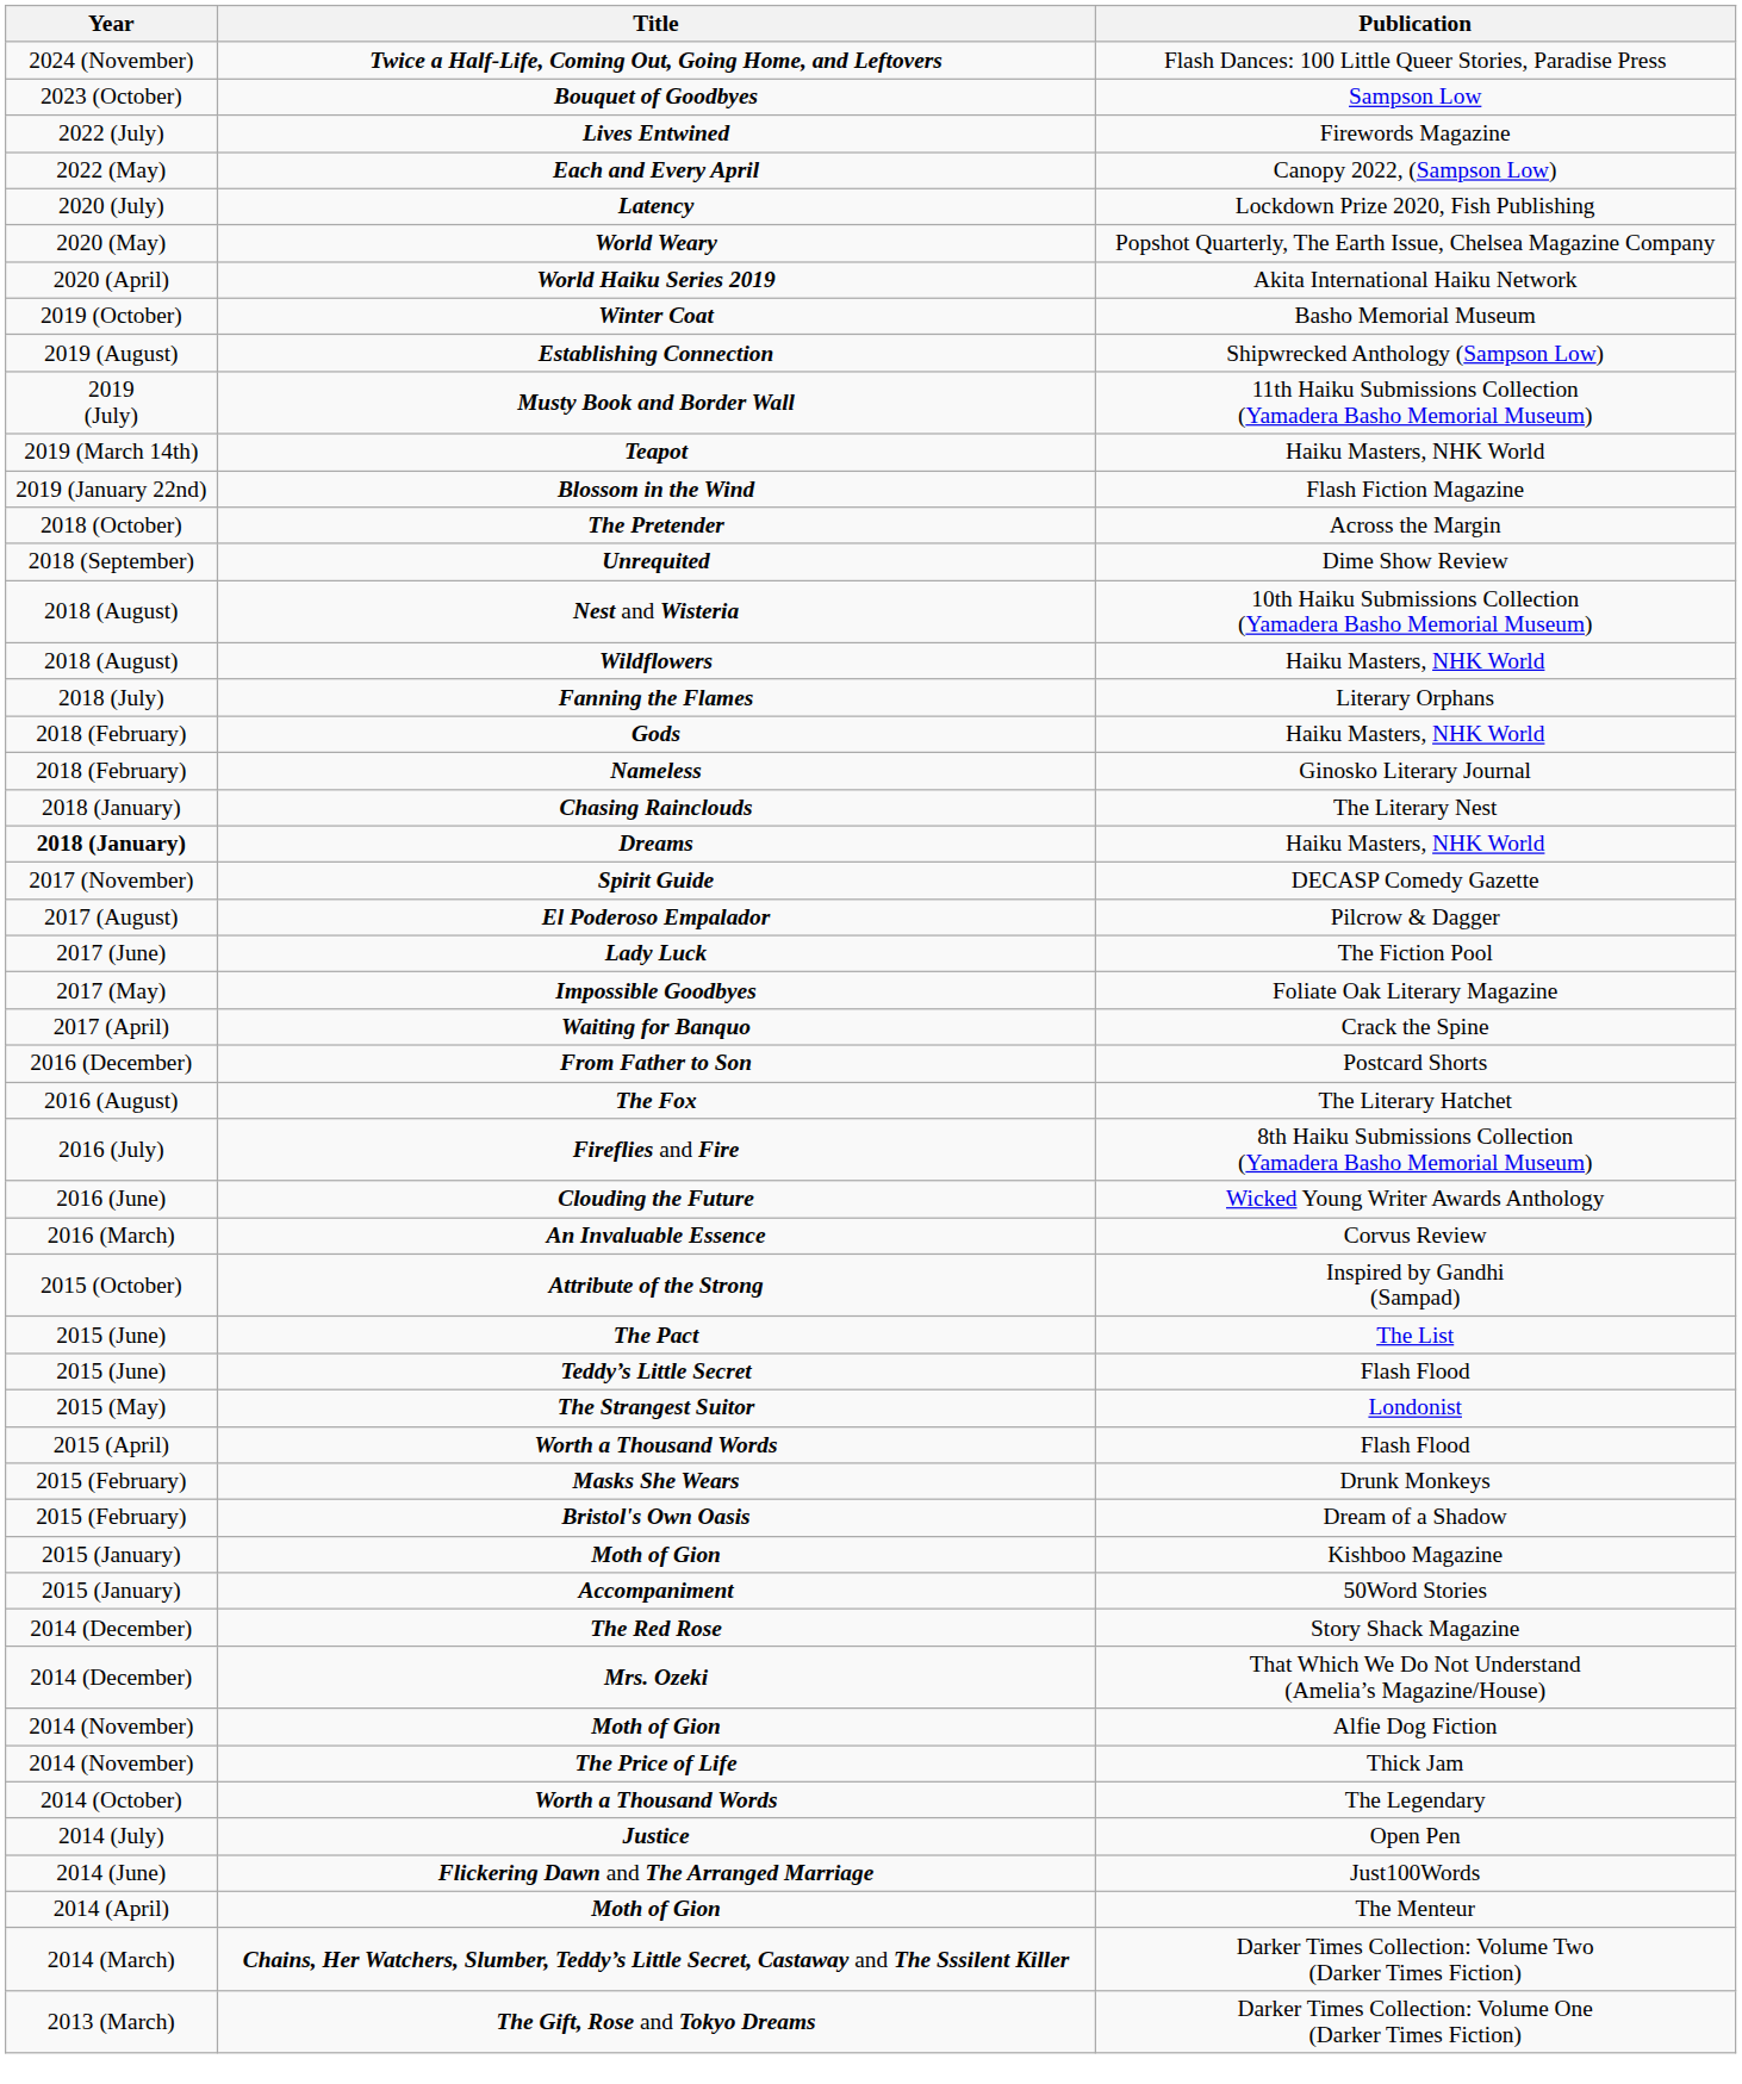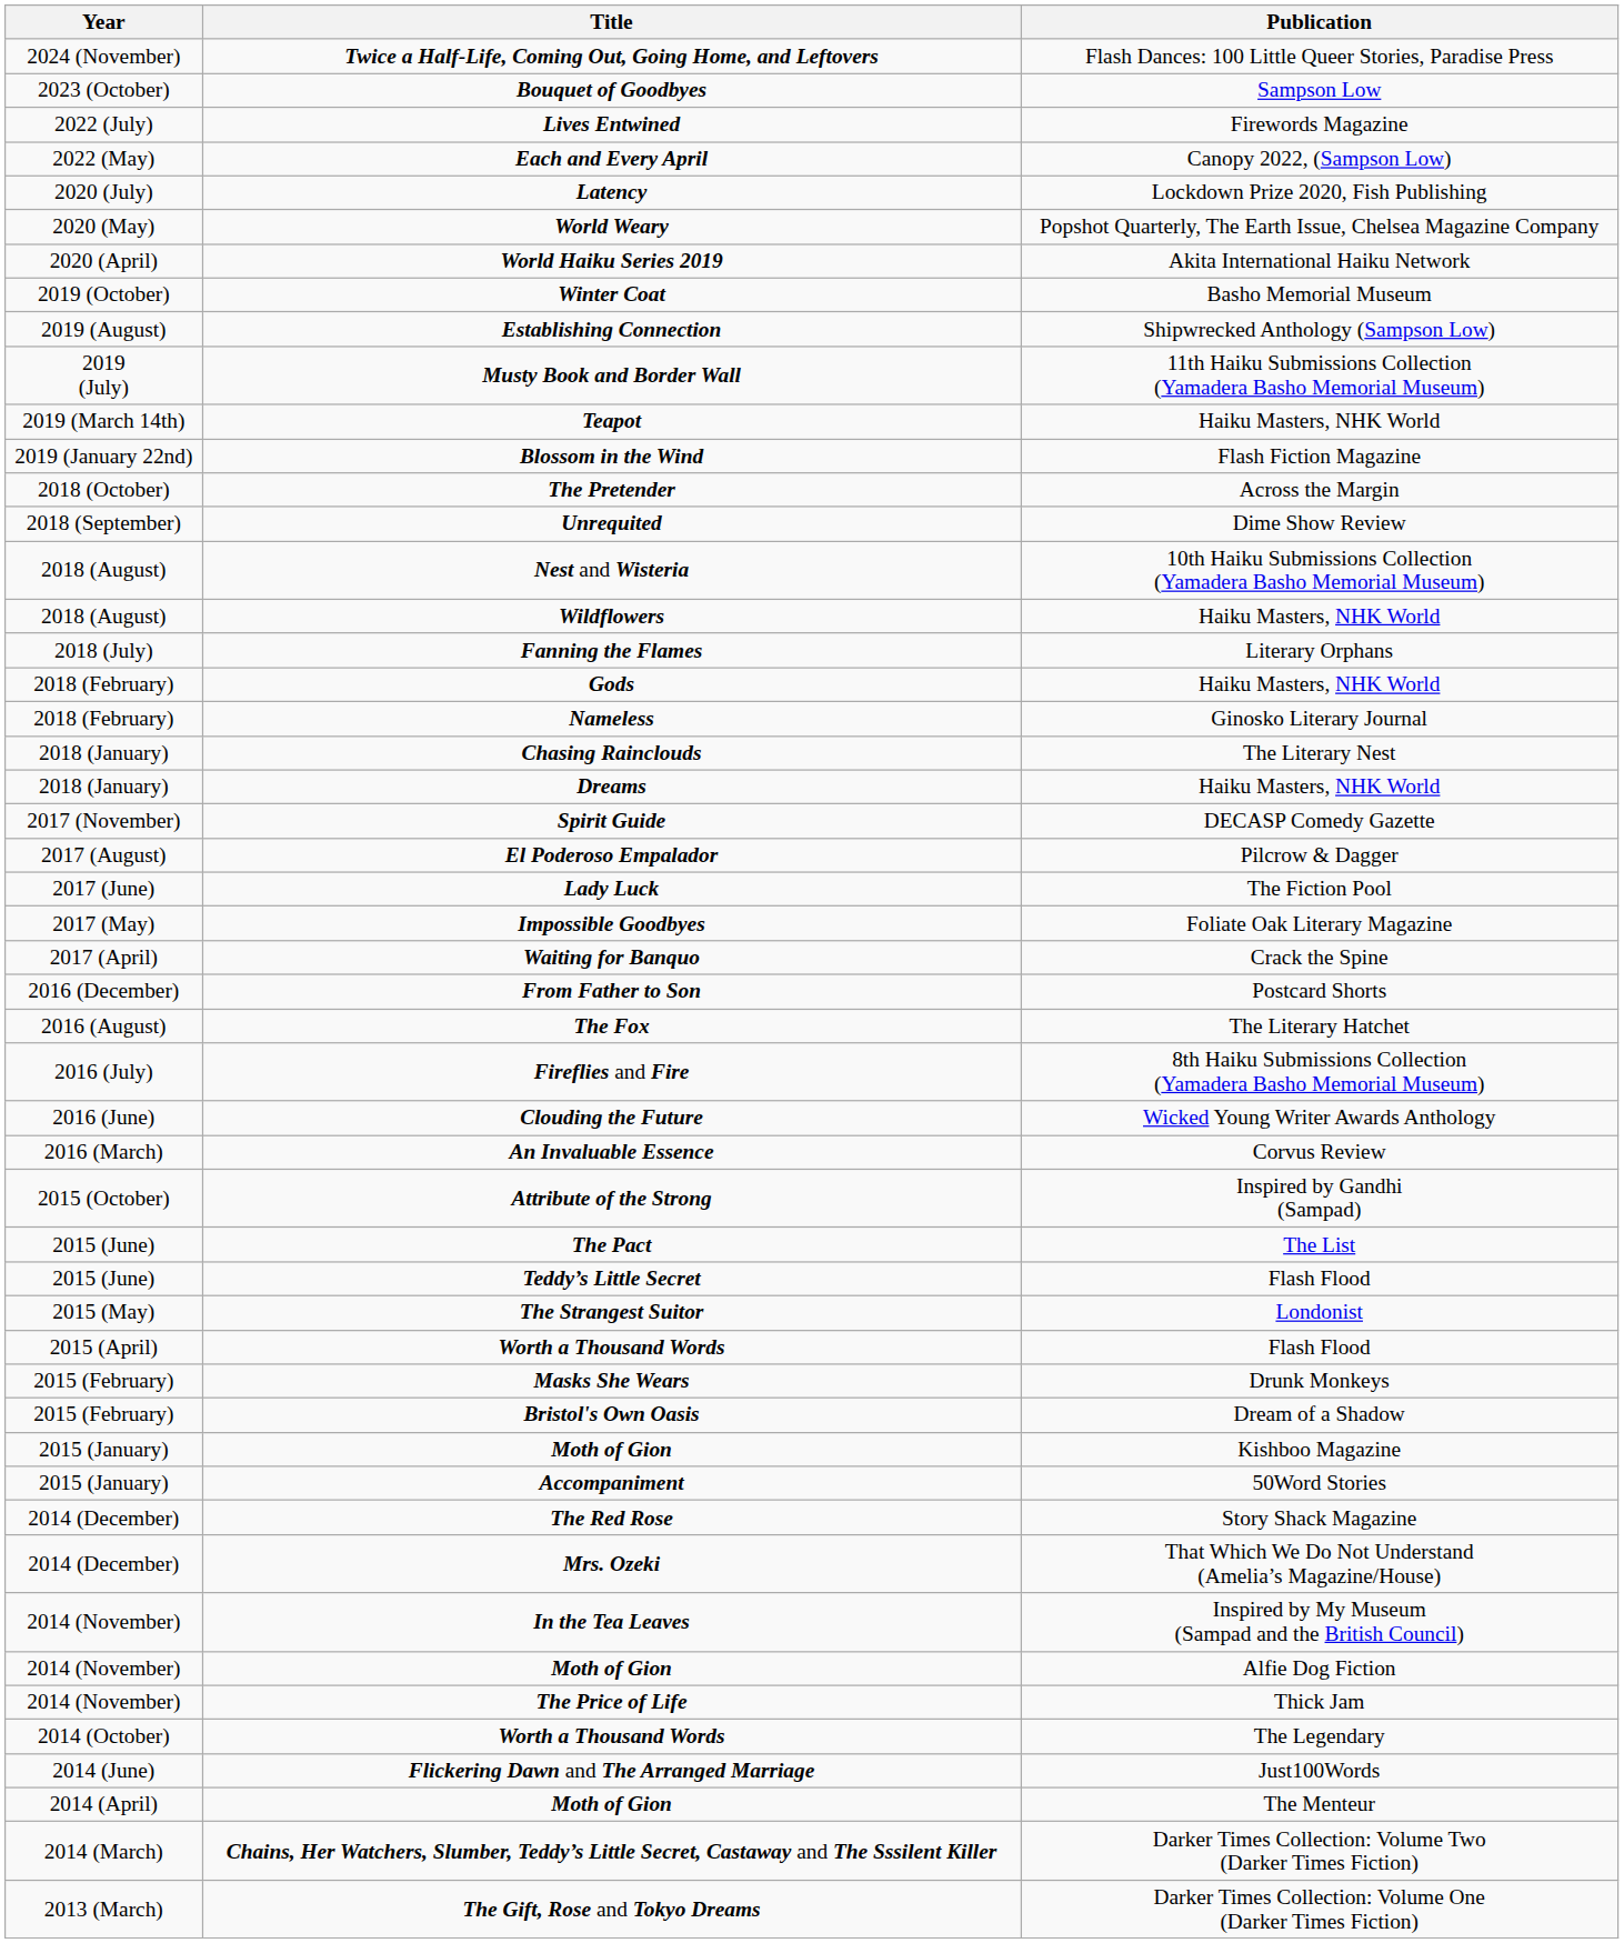Dreams | Year: bold -> normal
+ row: 2014 (November) | In the Tea Leaves | Inspired by My Museum (Sampad and the British Council)
- row: 2014 (July) | Justice | Open Pen
